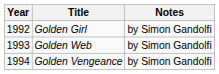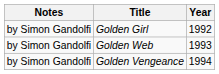columns swapped: Year <-> Notes
